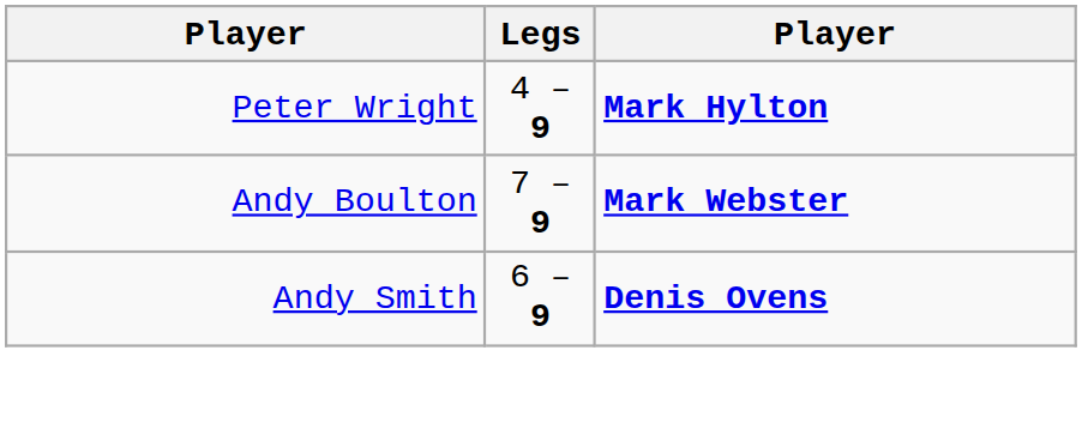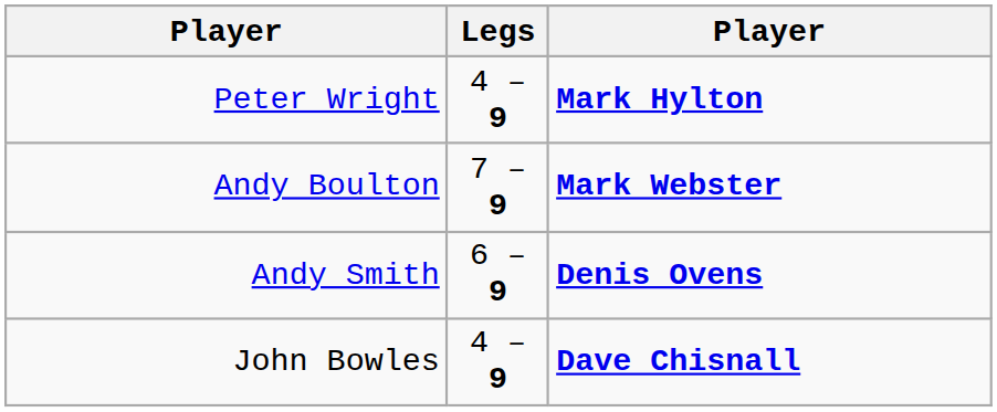+ row: John Bowles | 4 – 9 | Dave Chisnall
